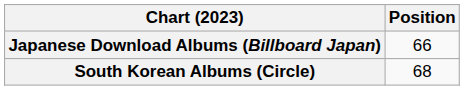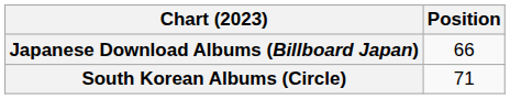South Korean Albums (Circle) | Position: 68 -> 71
